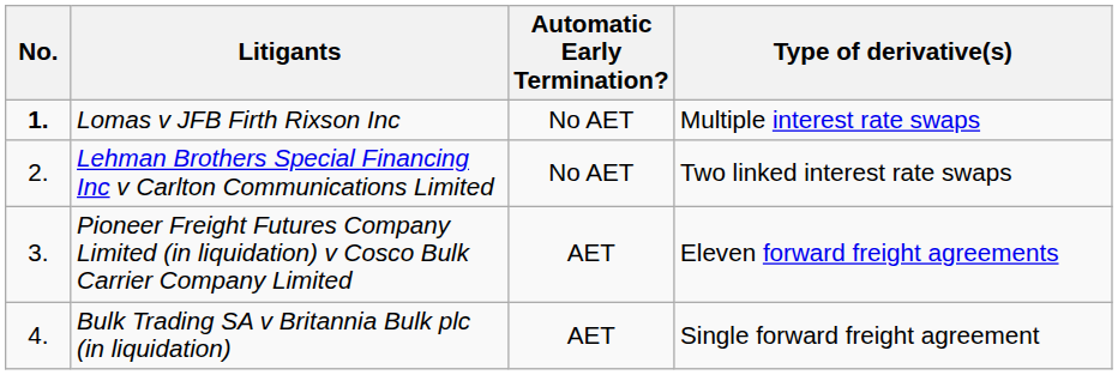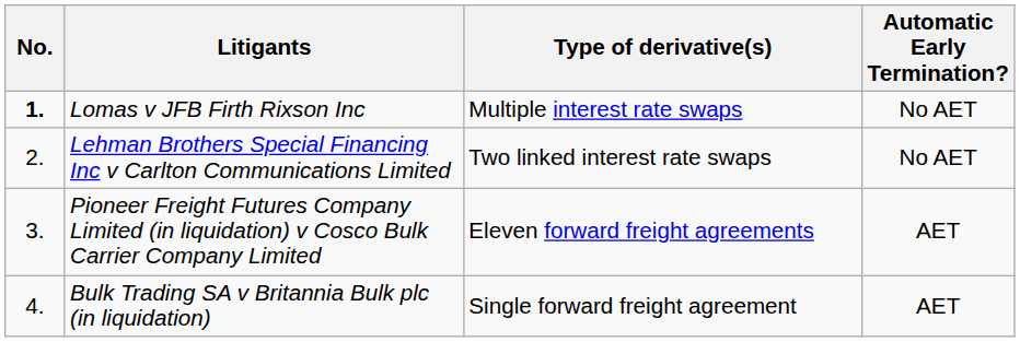columns swapped: Type of derivative(s) <-> Automatic Early Termination?
